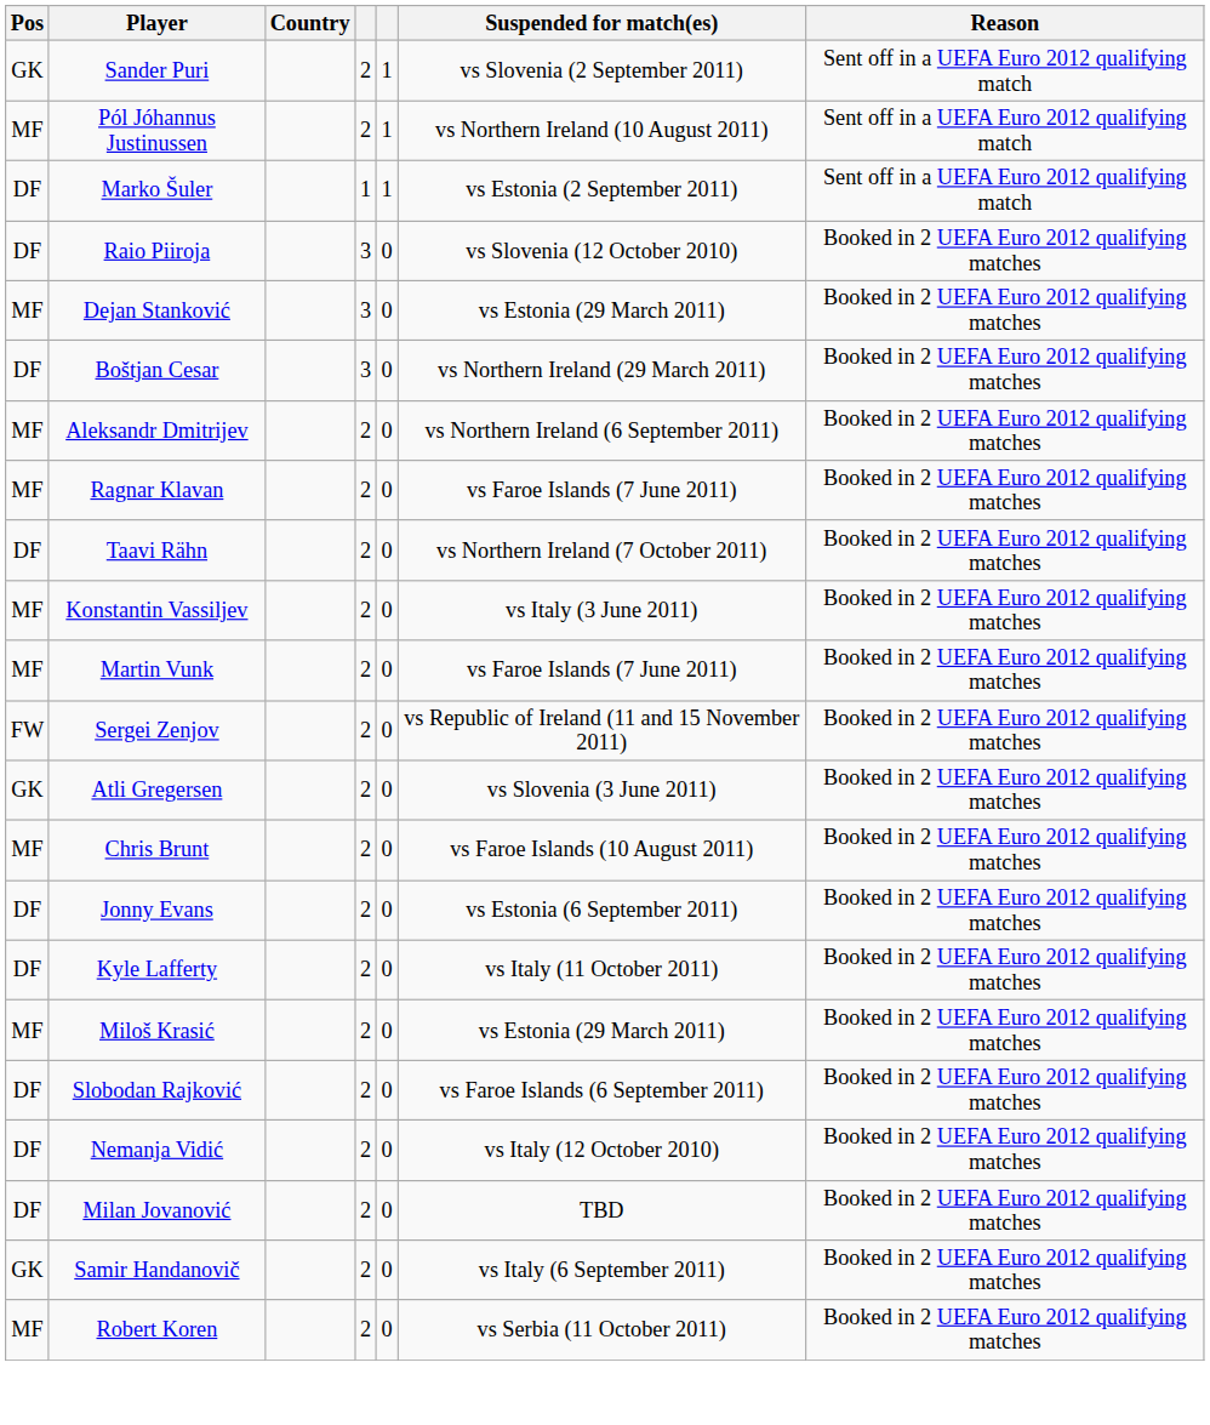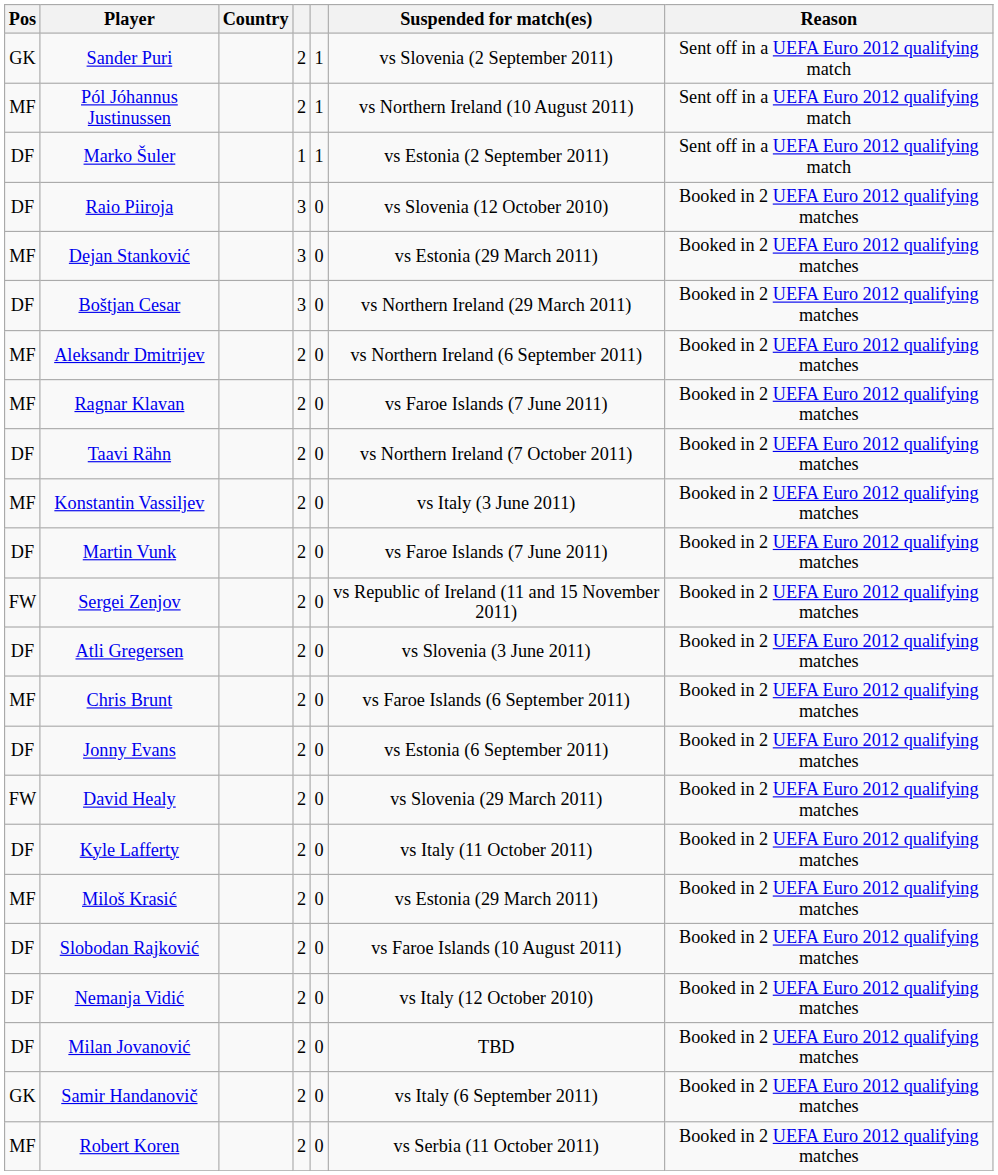Martin Vunk | Pos: MF -> DF
Atli Gregersen | Pos: GK -> DF
Chris Brunt | Suspended for match(es): vs Faroe Islands (10 August 2011) -> vs Faroe Islands (6 September 2011)
+ row: FW | David Healy | 2 | 0 | vs Slovenia (29 March 2011) | Booked in 2 UEFA Euro 2012 qualifying matches
Slobodan Rajković | Suspended for match(es): vs Faroe Islands (6 September 2011) -> vs Faroe Islands (10 August 2011)
